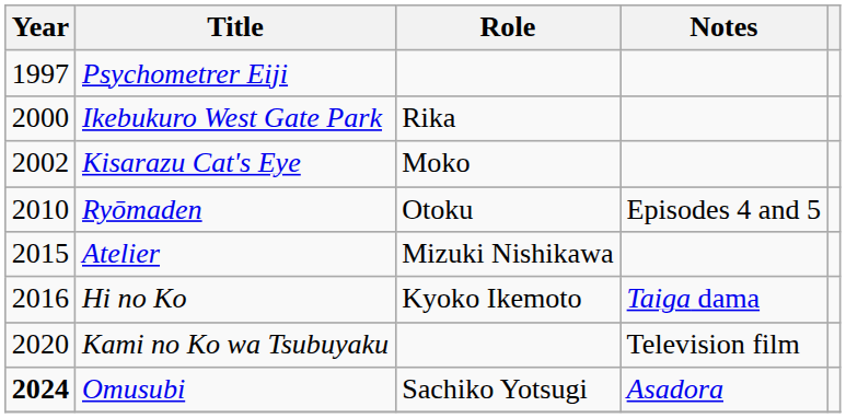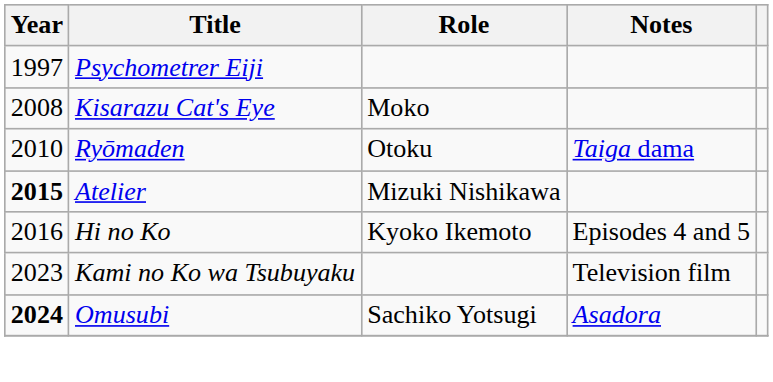- row: 2000 | Ikebukuro West Gate Park | Rika
Kisarazu Cat's Eye | Year: 2002 -> 2008
Ryōmaden | Notes: Episodes 4 and 5 -> Taiga dama
Atelier | Year: normal -> bold
Hi no Ko | Notes: Taiga dama -> Episodes 4 and 5
Kami no Ko wa Tsubuyaku | Year: 2020 -> 2023
